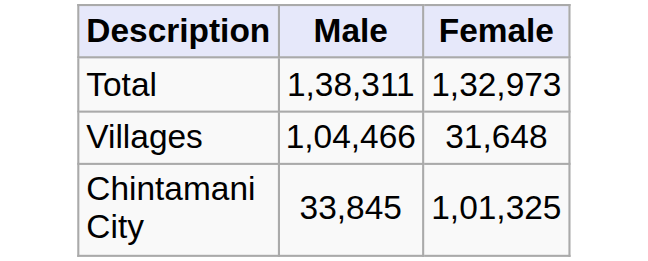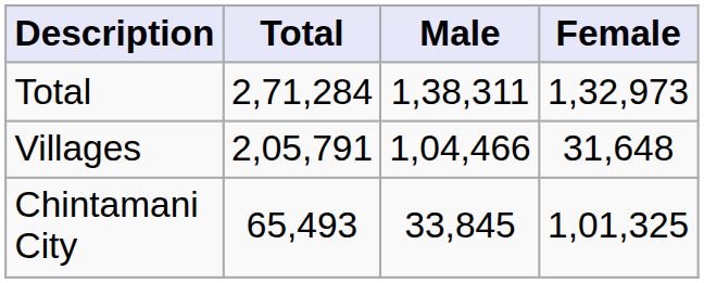+ column: Total | 2,71,284 | 2,05,791 | 65,493
